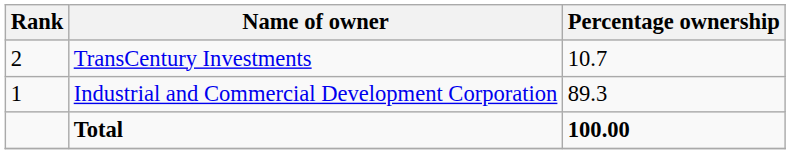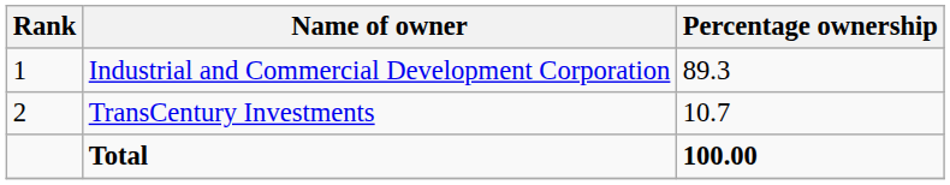rows swapped: Industrial and Commercial Development Corporation <-> TransCentury Investments
